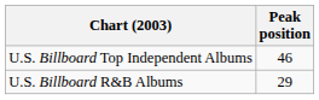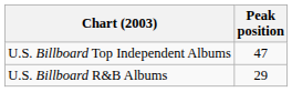U.S. Billboard Top Independent Albums | Peak position: 46 -> 47
